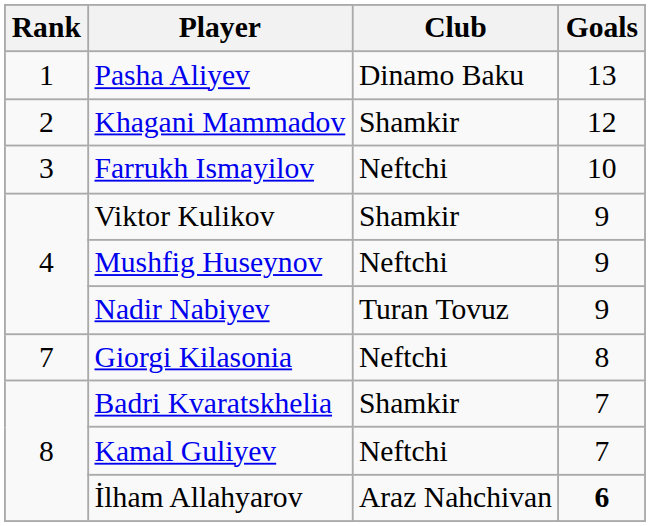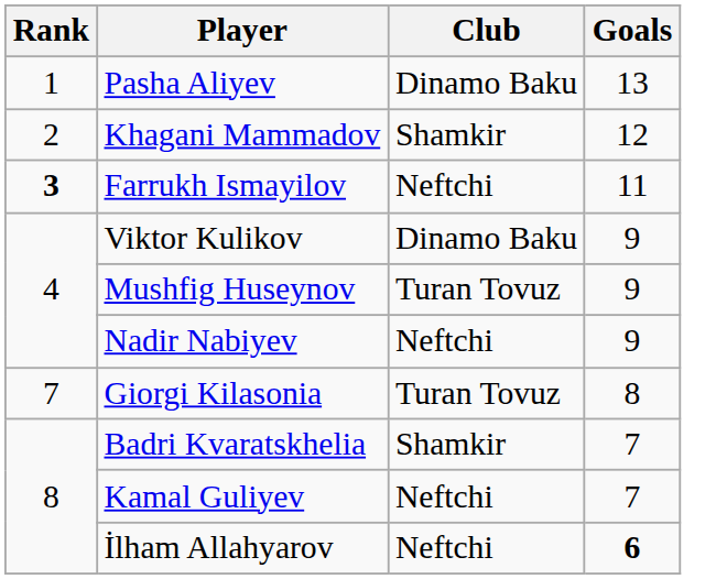Farrukh Ismayilov | Rank: normal -> bold
Farrukh Ismayilov | Goals: 10 -> 11
Viktor Kulikov | Club: Shamkir -> Dinamo Baku
Mushfig Huseynov | Club: Neftchi -> Turan Tovuz
Nadir Nabiyev | Club: Turan Tovuz -> Neftchi
Giorgi Kilasonia | Club: Neftchi -> Turan Tovuz
İlham Allahyarov | Club: Araz Nahchivan -> Neftchi
